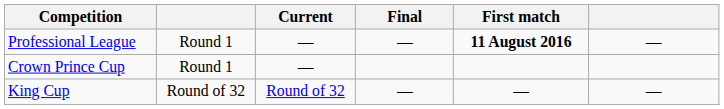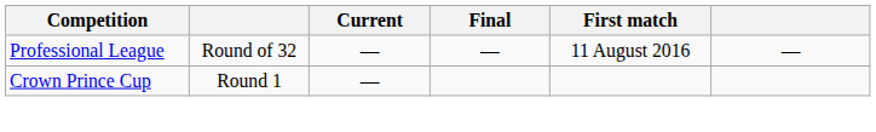Professional League | column 2: Round 1 -> Round of 32
Professional League | First match: bold -> normal
- row: King Cup | Round of 32 | Round of 32 | — | — | —
